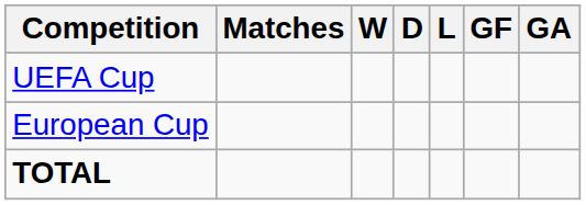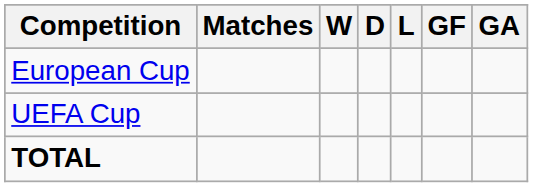rows swapped: European Cup <-> UEFA Cup
